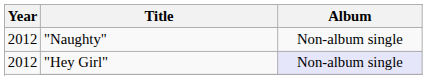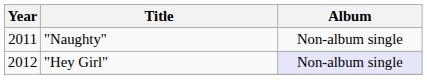"Naughty" | Year: 2012 -> 2011
